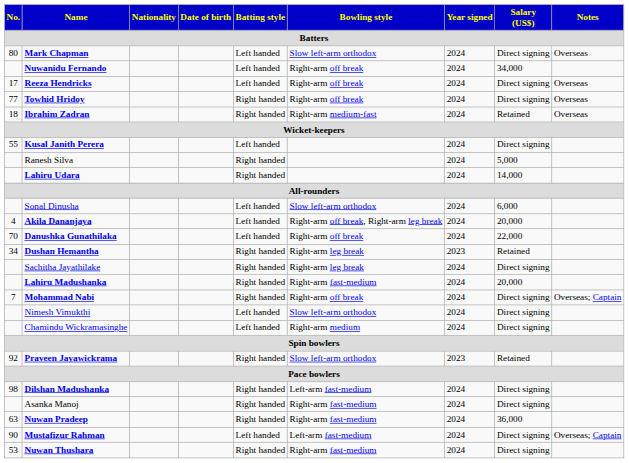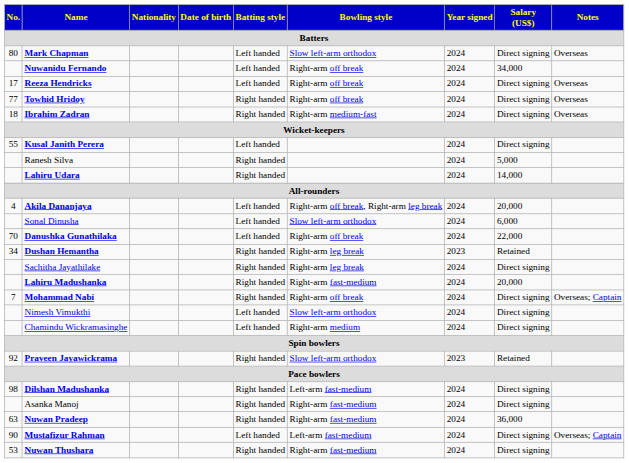Ibrahim Zadran | Salary (US$): Retained -> Direct signing
rows swapped: Akila Dananjaya <-> Sonal Dinusha
